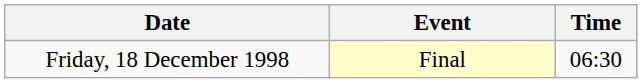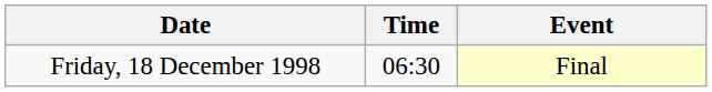columns swapped: Time <-> Event
